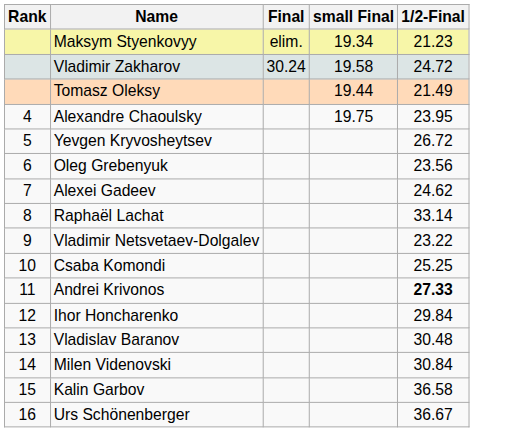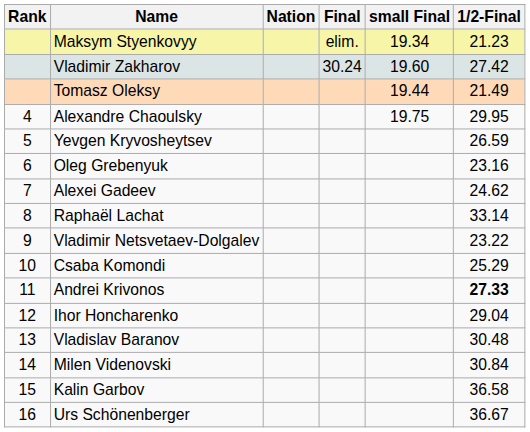+ column: Nation
Vladimir Zakharov | small Final: 19.58 -> 19.60
Vladimir Zakharov | 1/2-Final: 24.72 -> 27.42
Alexandre Chaoulsky | 1/2-Final: 23.95 -> 29.95
Yevgen Kryvosheytsev | 1/2-Final: 26.72 -> 26.59
Oleg Grebenyuk | 1/2-Final: 23.56 -> 23.16
Csaba Komondi | 1/2-Final: 25.25 -> 25.29
Ihor Honcharenko | 1/2-Final: 29.84 -> 29.04
